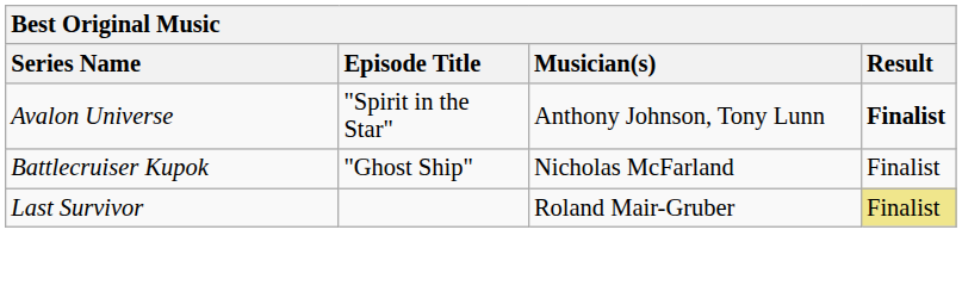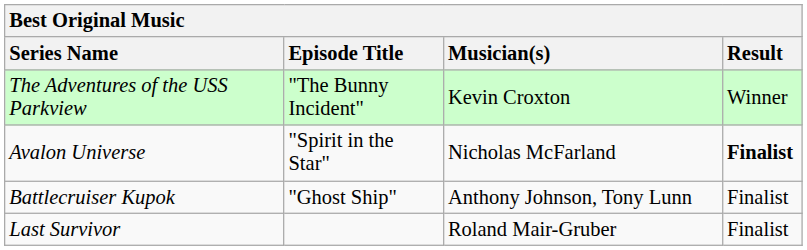+ row: The Adventures of the USS Parkview | "The Bunny Incident" | Kevin Croxton | Winner
Avalon Universe | Musician(s): Anthony Johnson, Tony Lunn -> Nicholas McFarland
Battlecruiser Kupok | Musician(s): Nicholas McFarland -> Anthony Johnson, Tony Lunn
Last Survivor | Result: khaki background -> no background
